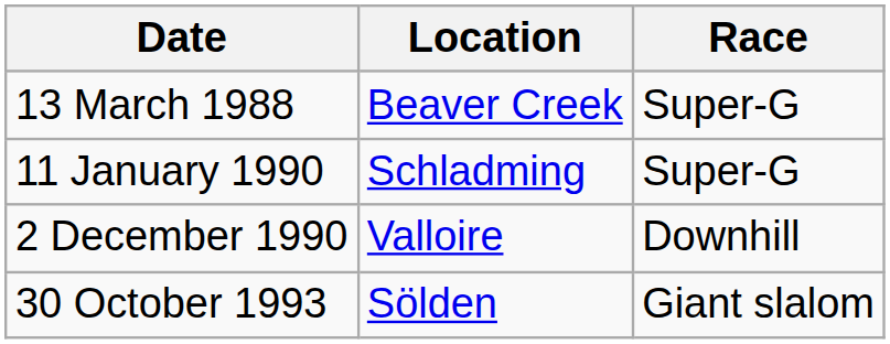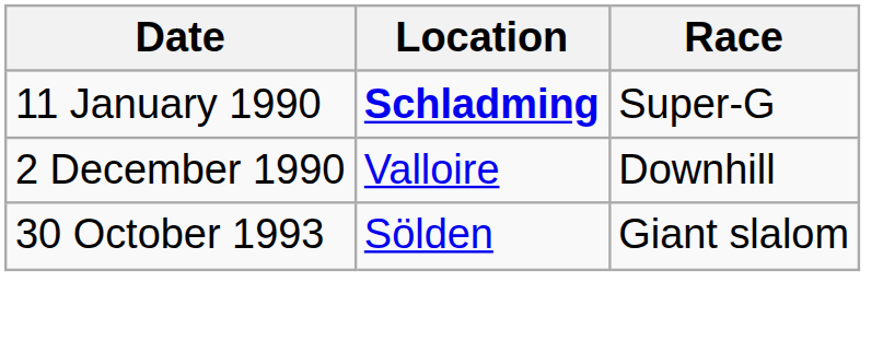- row: 13 March 1988 | Beaver Creek | Super-G
11 January 1990 | Location: normal -> bold
